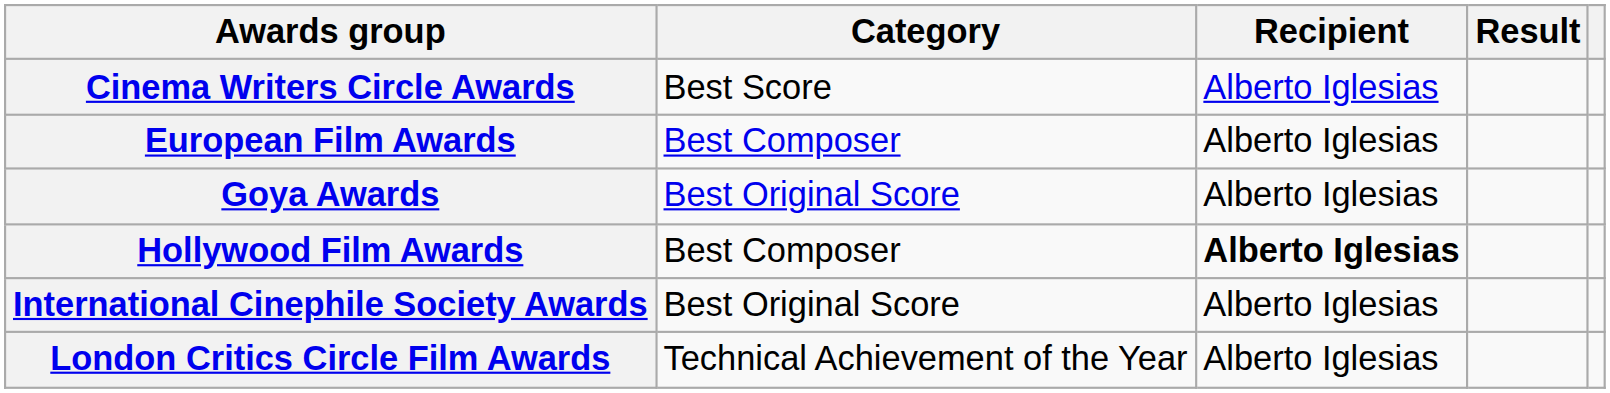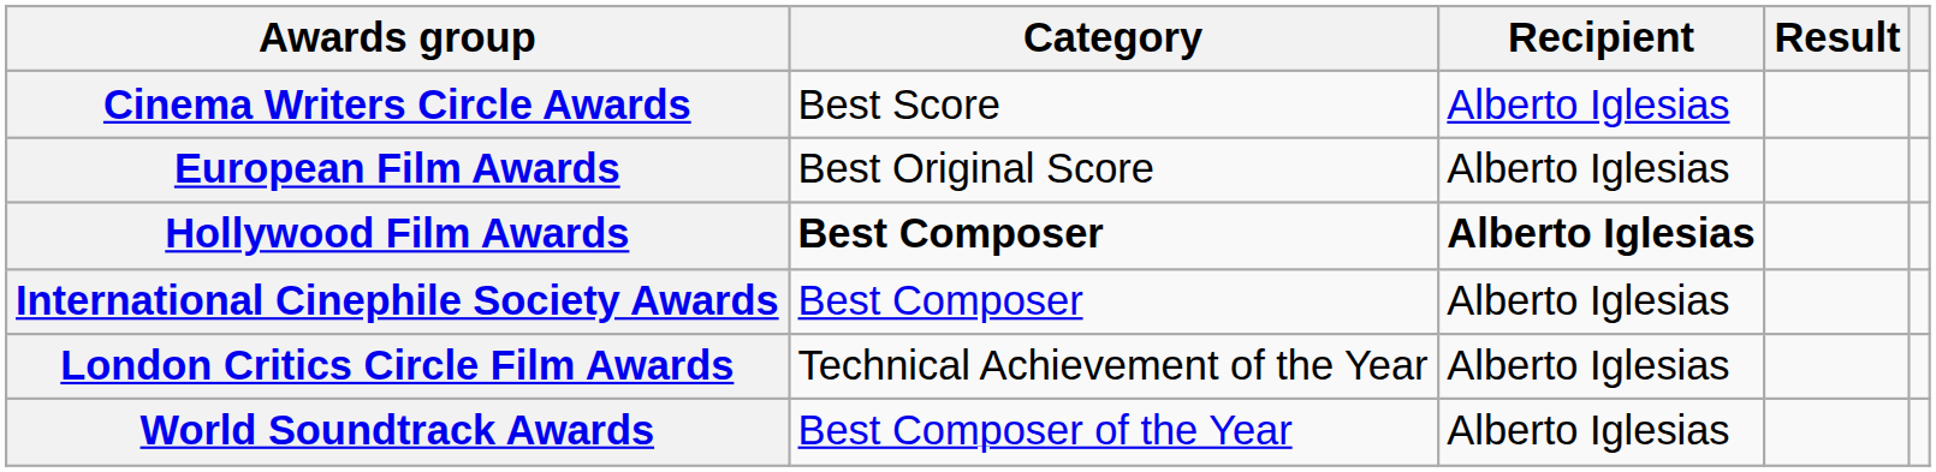European Film Awards | Category: Best Composer -> Best Original Score
- row: Goya Awards | Best Original Score | Alberto Iglesias
Hollywood Film Awards | Category: normal -> bold
International Cinephile Society Awards | Category: Best Original Score -> Best Composer
+ row: World Soundtrack Awards | Best Composer of the Year | Alberto Iglesias
